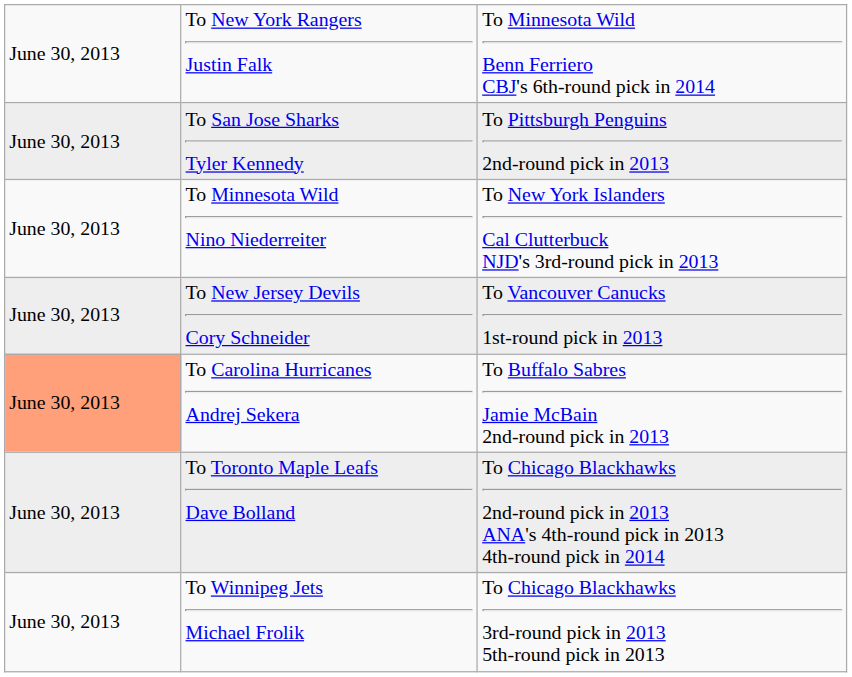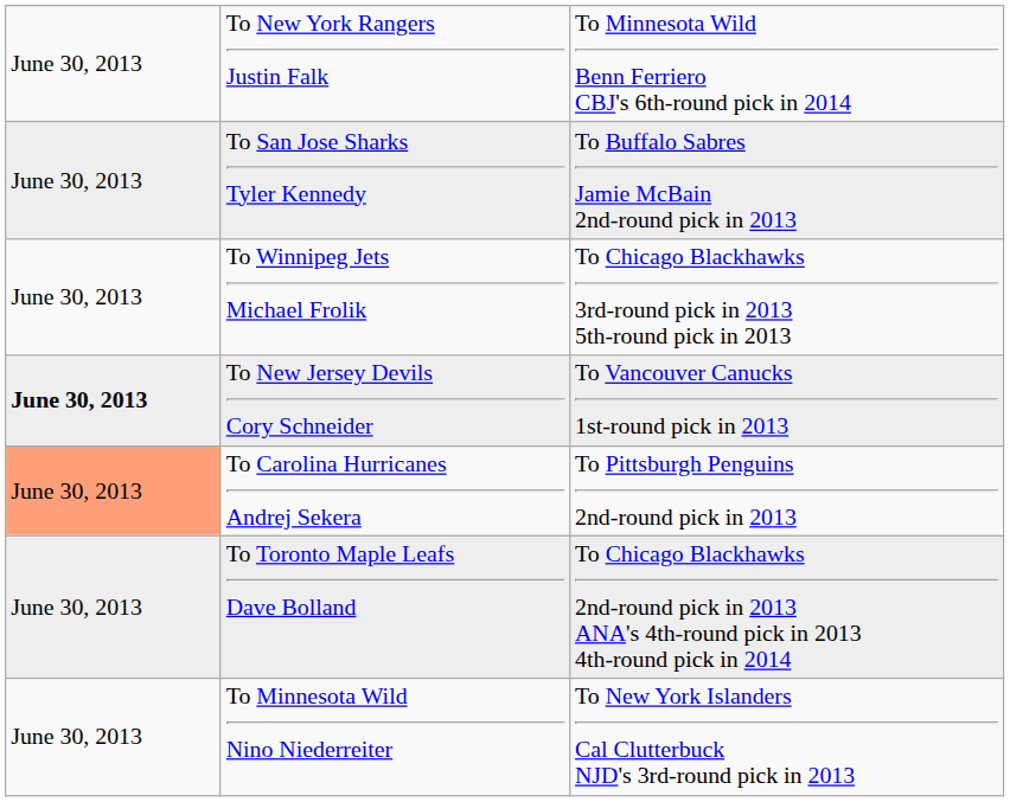To San Jose Sharks Tyler Kennedy | column 3: To Pittsburgh Penguins 2nd-round pick in 2013 -> To Buffalo Sabres Jamie McBain 2nd-round pick in 2013
rows swapped: To Minnesota Wild Nino Niederreiter <-> To Winnipeg Jets Michael Frolik
To New Jersey Devils Cory Schneider | column 1: normal -> bold
To Carolina Hurricanes Andrej Sekera | column 3: To Buffalo Sabres Jamie McBain 2nd-round pick in 2013 -> To Pittsburgh Penguins 2nd-round pick in 2013
